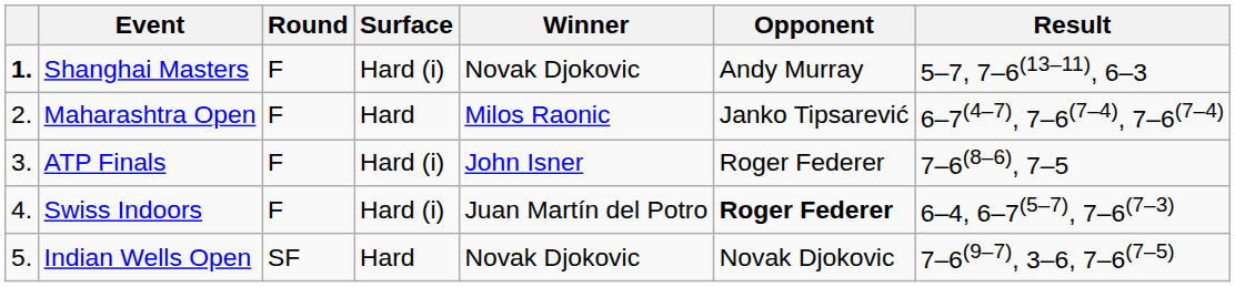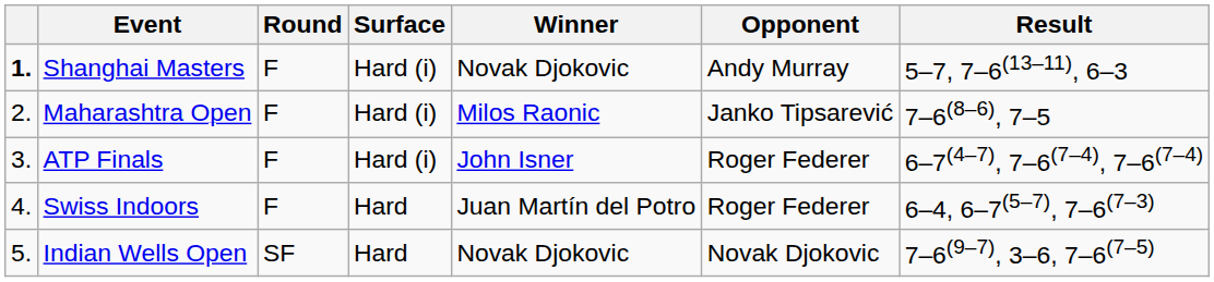Maharashtra Open | Surface: Hard -> Hard (i)
Maharashtra Open | Result: 6–7(4–7), 7–6(7–4), 7–6(7–4) -> 7–6(8–6), 7–5
ATP Finals | Result: 7–6(8–6), 7–5 -> 6–7(4–7), 7–6(7–4), 7–6(7–4)
Swiss Indoors | Surface: Hard (i) -> Hard
Swiss Indoors | Opponent: bold -> normal
